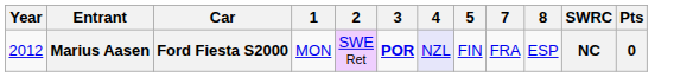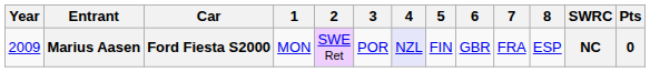+ column: 6 | GBR
Marius Aasen | Year: 2012 -> 2009
Marius Aasen | 3: bold -> normal
